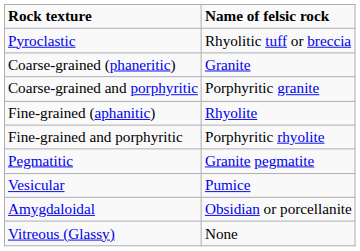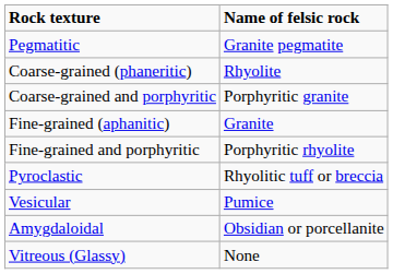rows swapped: Pegmatitic <-> Pyroclastic
Coarse-grained (phaneritic) | Name of felsic rock: Granite -> Rhyolite
Fine-grained (aphanitic) | Name of felsic rock: Rhyolite -> Granite
